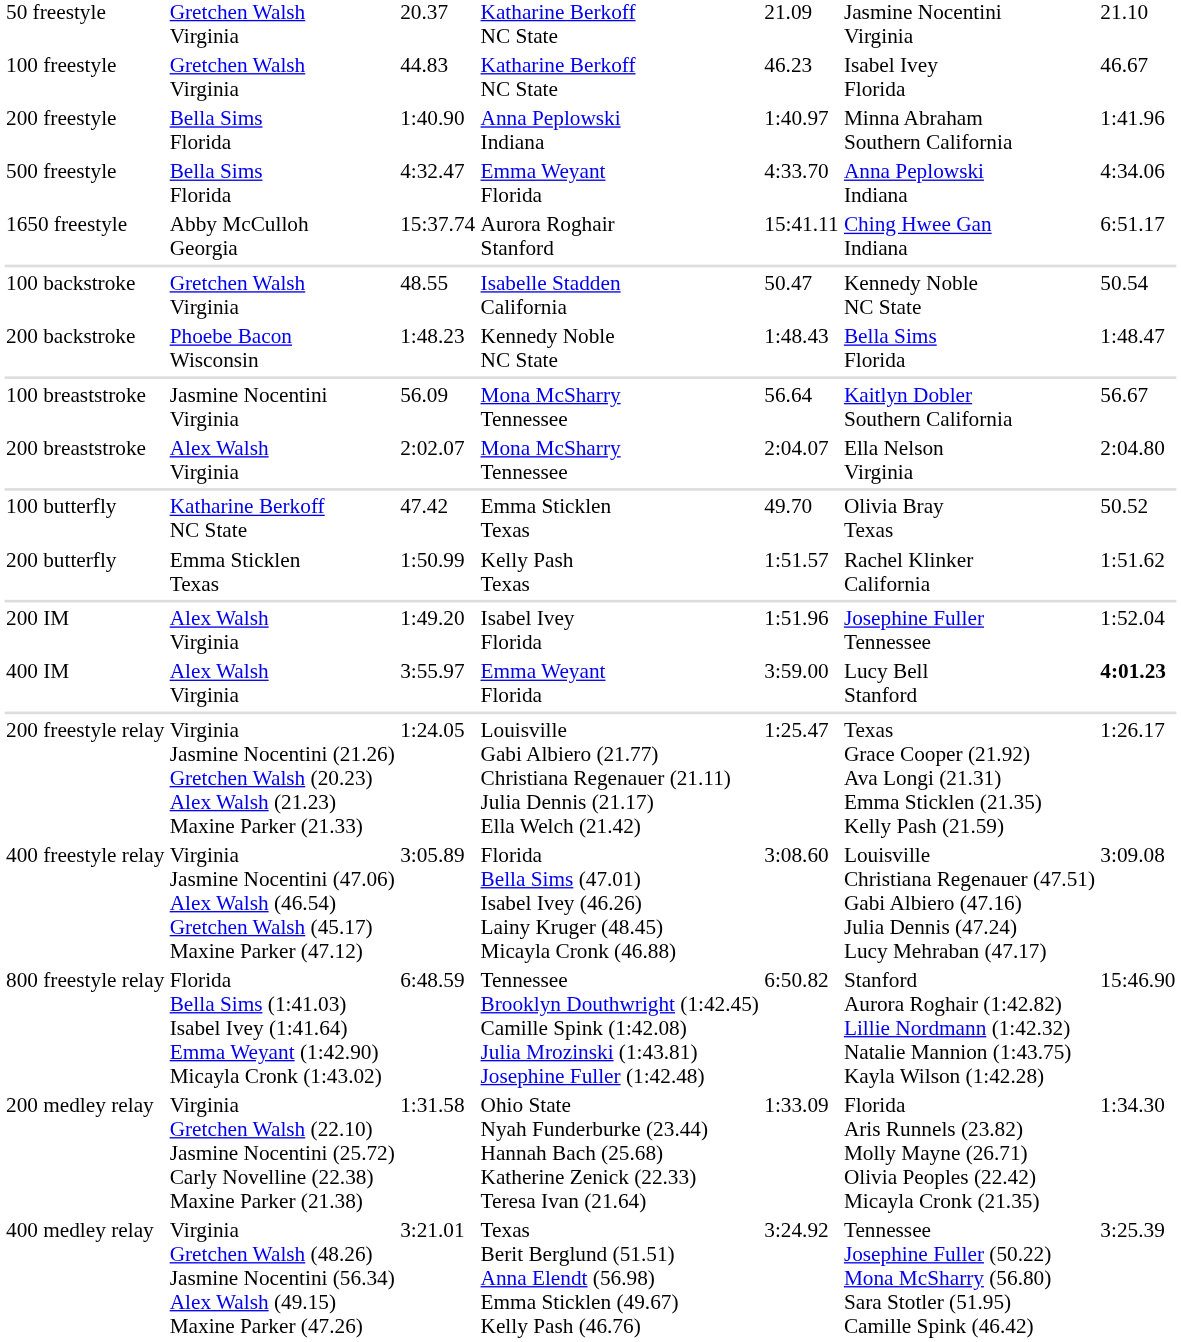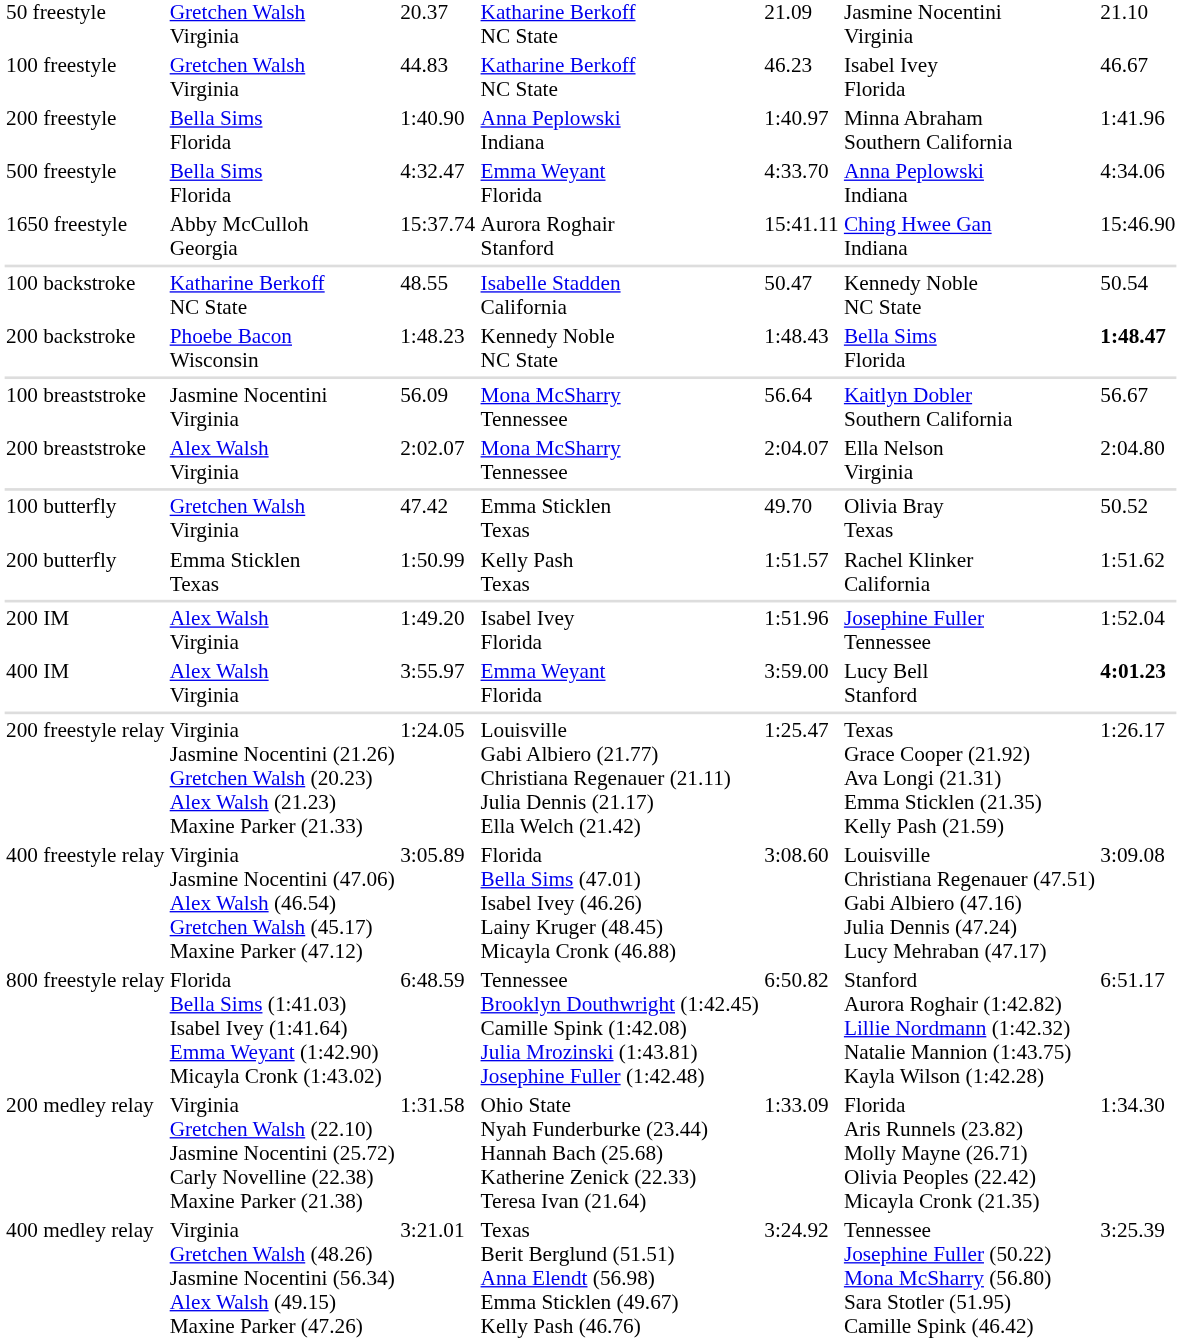1650 freestyle | column 7: 6:51.17 -> 15:46.90
100 backstroke | column 2: Gretchen Walsh Virginia -> Katharine Berkoff NC State
200 backstroke | column 7: normal -> bold
100 butterfly | column 2: Katharine Berkoff NC State -> Gretchen Walsh Virginia
800 freestyle relay | column 7: 15:46.90 -> 6:51.17
